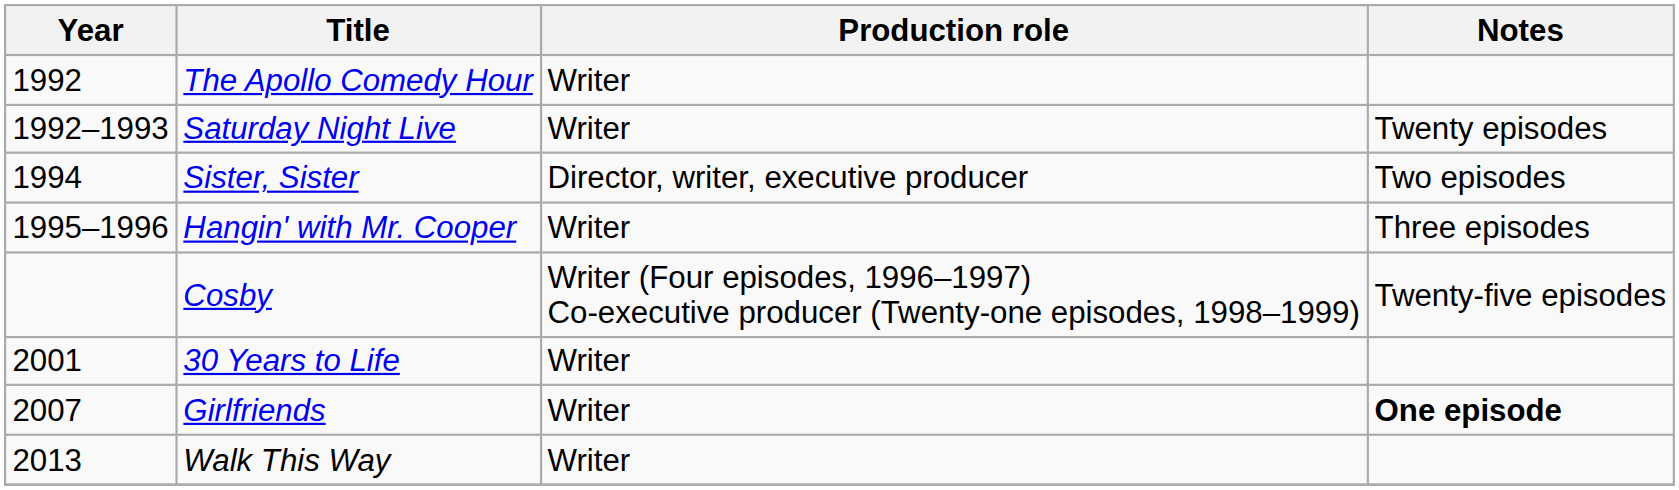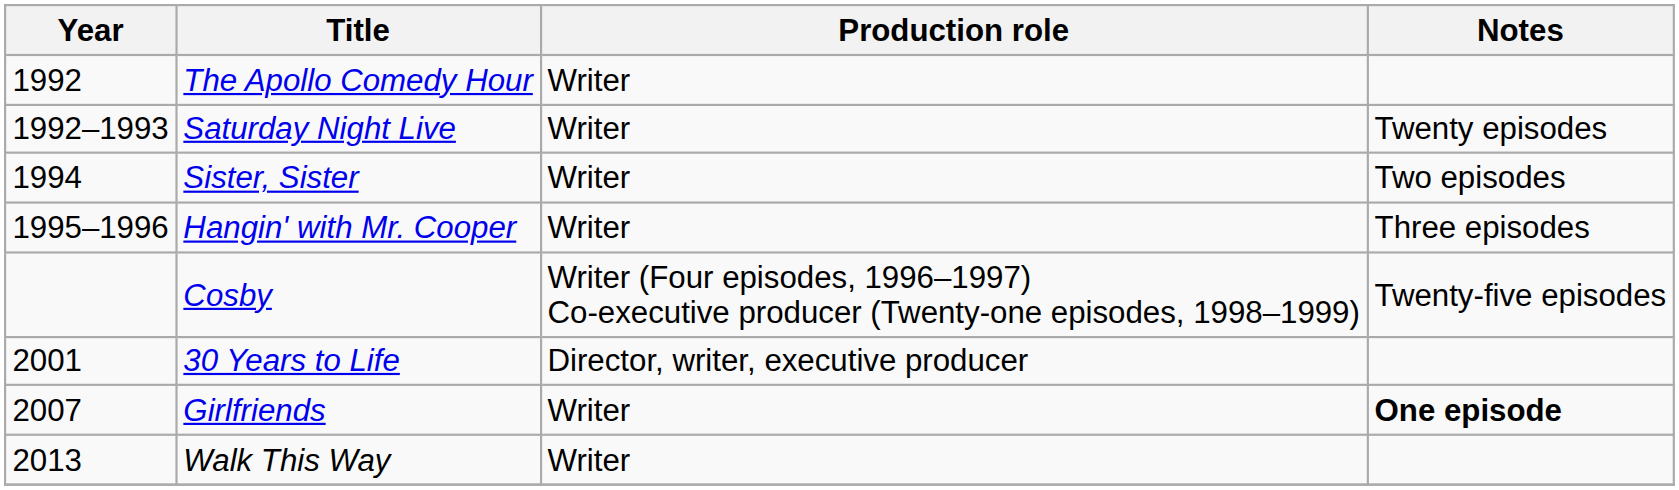Sister, Sister | Production role: Director, writer, executive producer -> Writer
30 Years to Life | Production role: Writer -> Director, writer, executive producer
